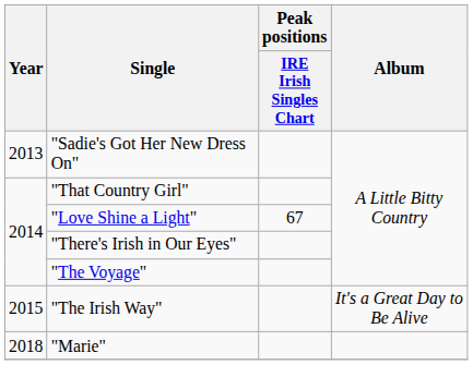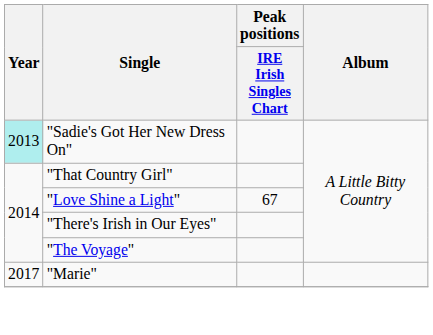"Sadie's Got Her New Dress On" | Year: no background -> paleturquoise background
- row: 2015 | "The Irish Way" | It's a Great Day to Be Alive
"Marie" | Year: 2018 -> 2017
